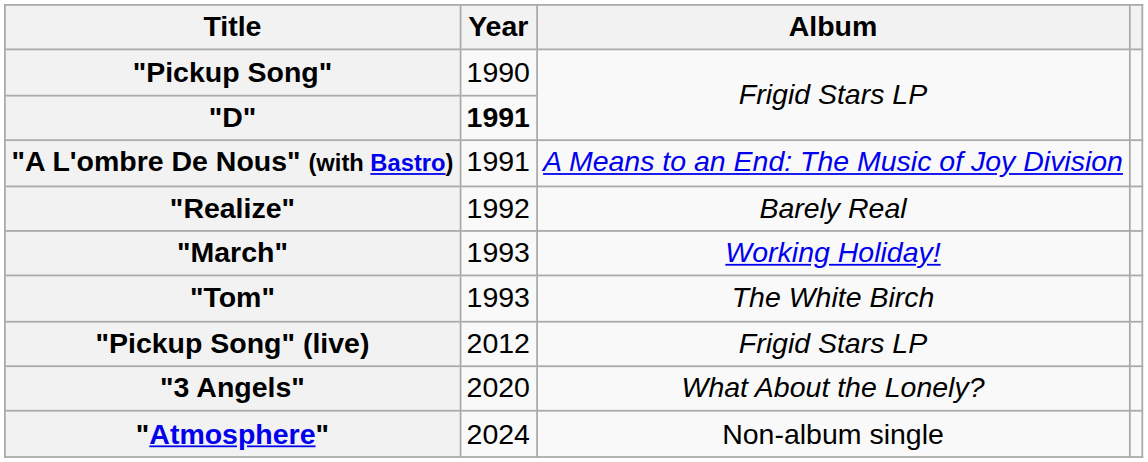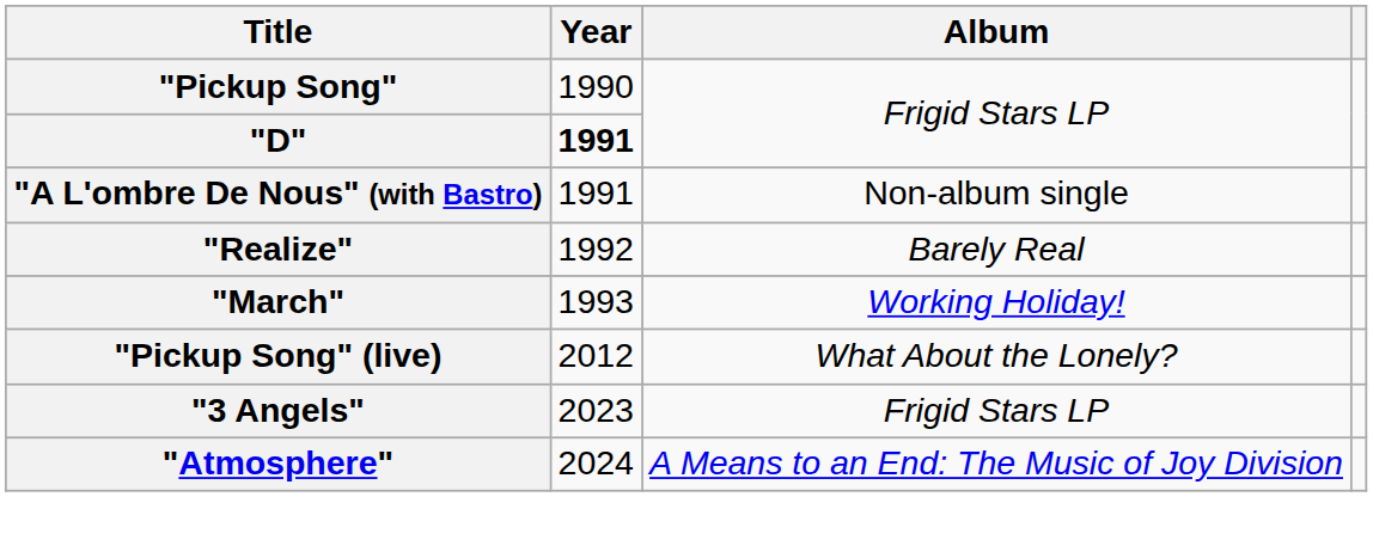"A L'ombre De Nous" (with Bastro) | Album: A Means to an End: The Music of Joy Division -> Non-album single
- row: "Tom" | 1993 | The White Birch
"Pickup Song" (live) | Album: Frigid Stars LP -> What About the Lonely?
"3 Angels" | Year: 2020 -> 2023
"3 Angels" | Album: What About the Lonely? -> Frigid Stars LP
"Atmosphere" | Album: Non-album single -> A Means to an End: The Music of Joy Division
